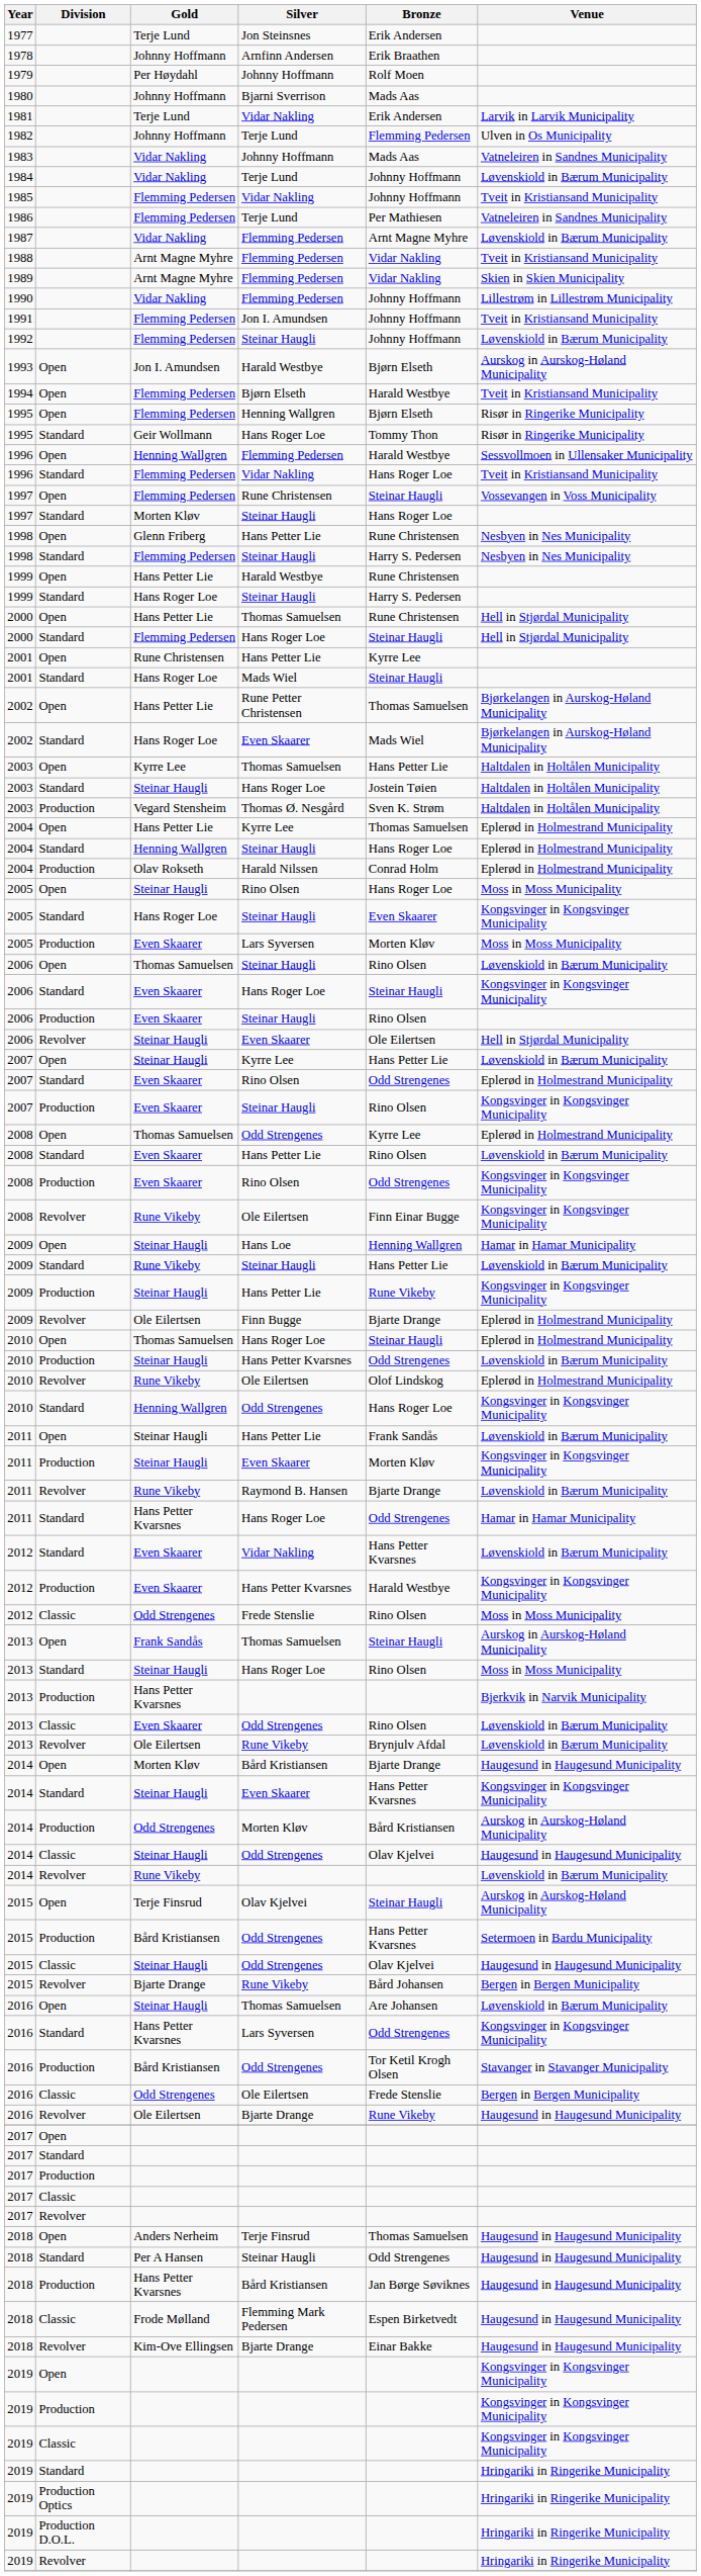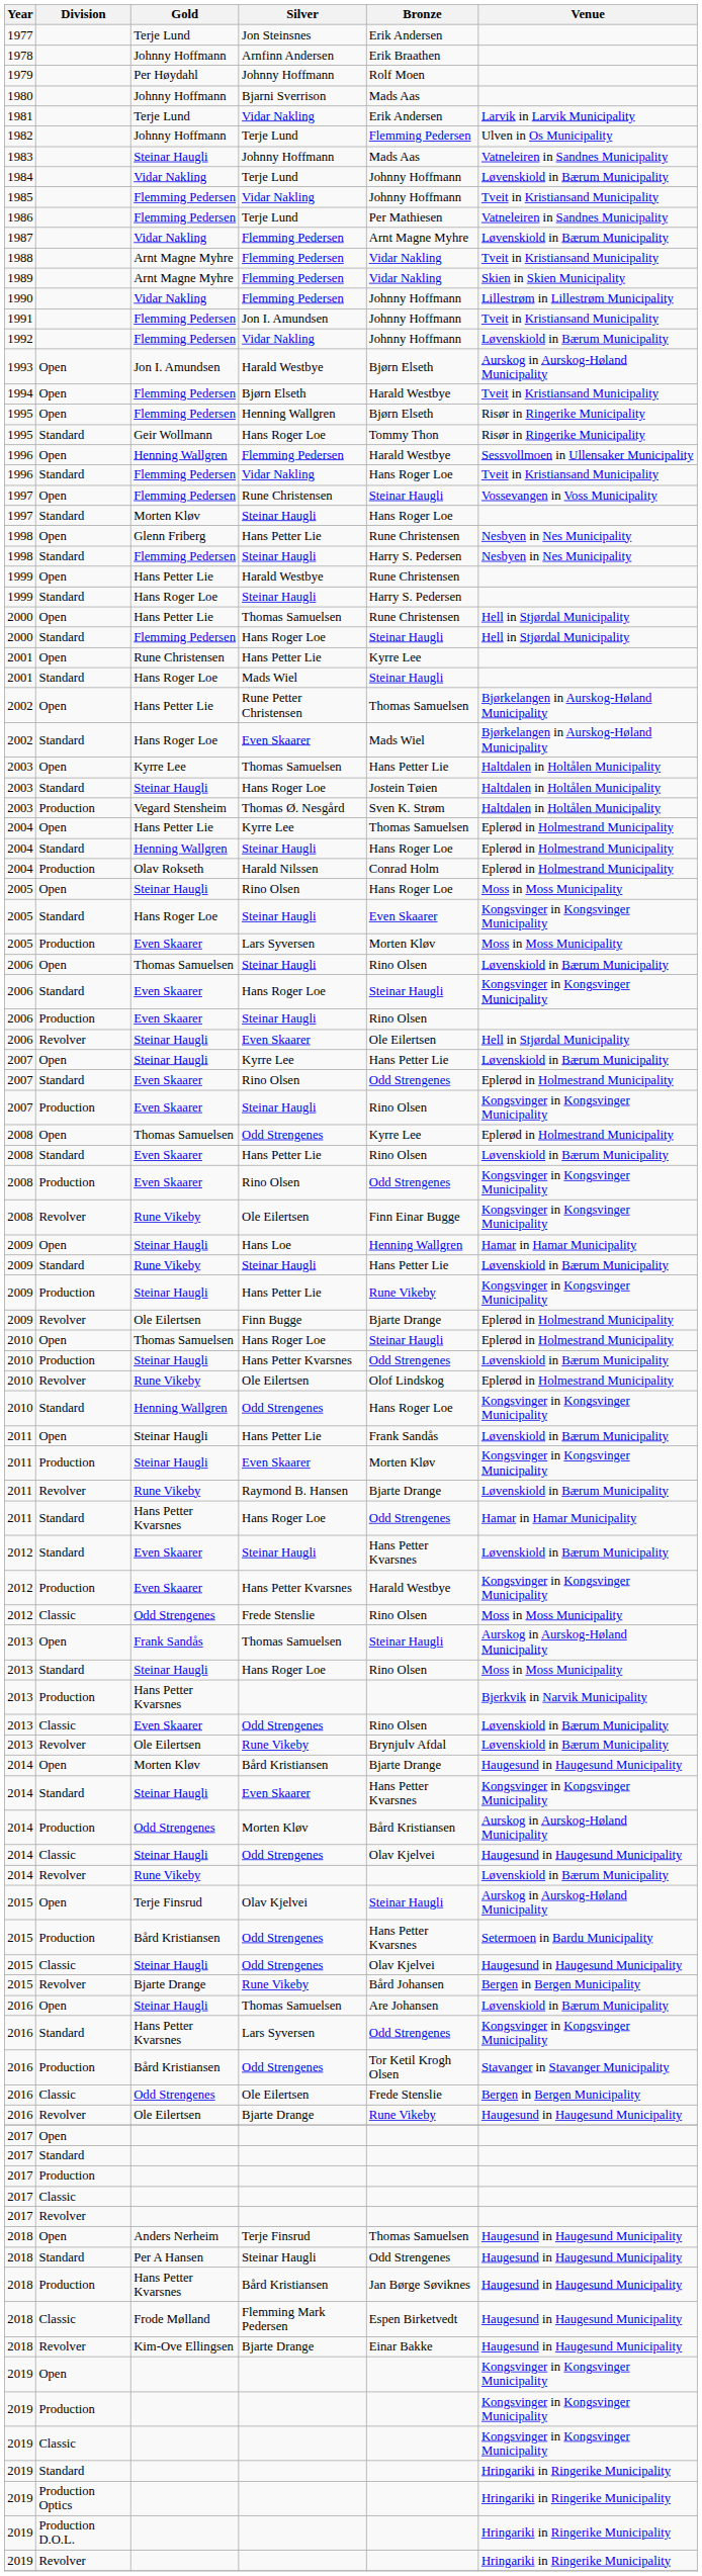1983 | Gold: Vidar Nakling -> Steinar Haugli
1992 | Silver: Steinar Haugli -> Vidar Nakling
2012 / Standard | Silver: Vidar Nakling -> Steinar Haugli
